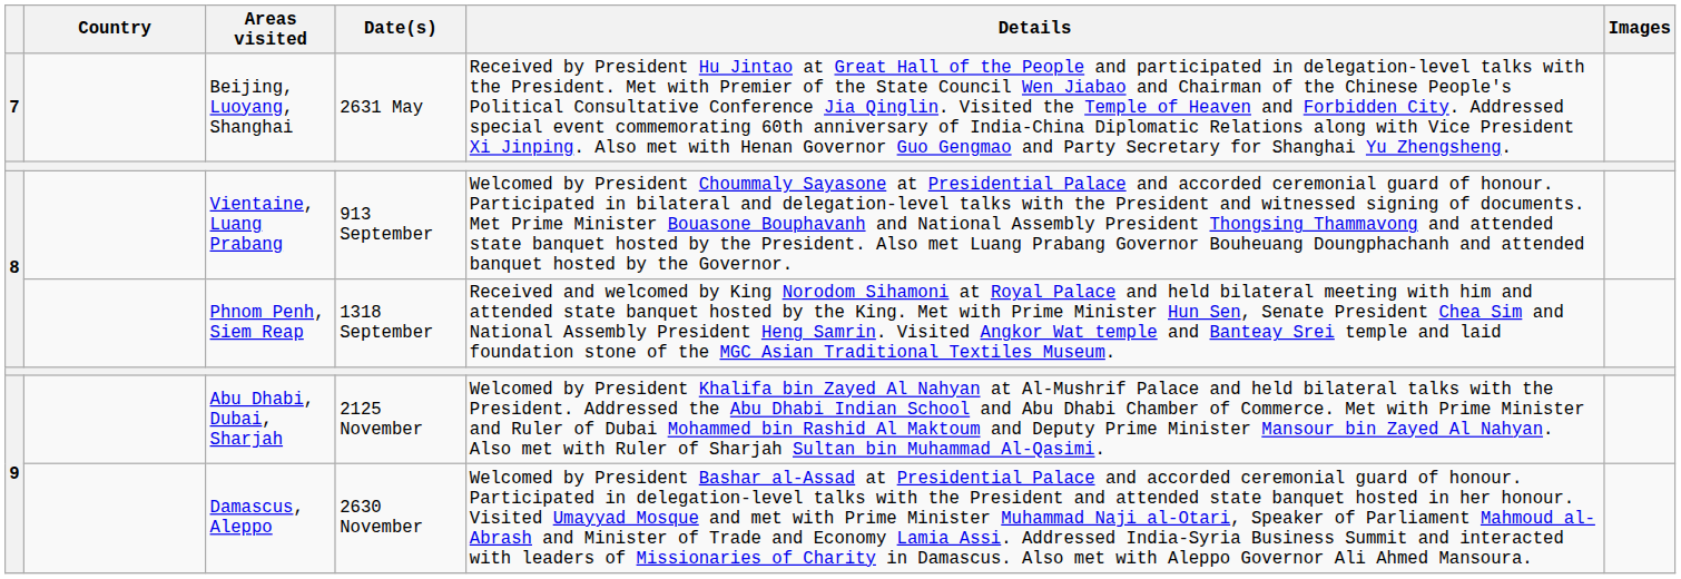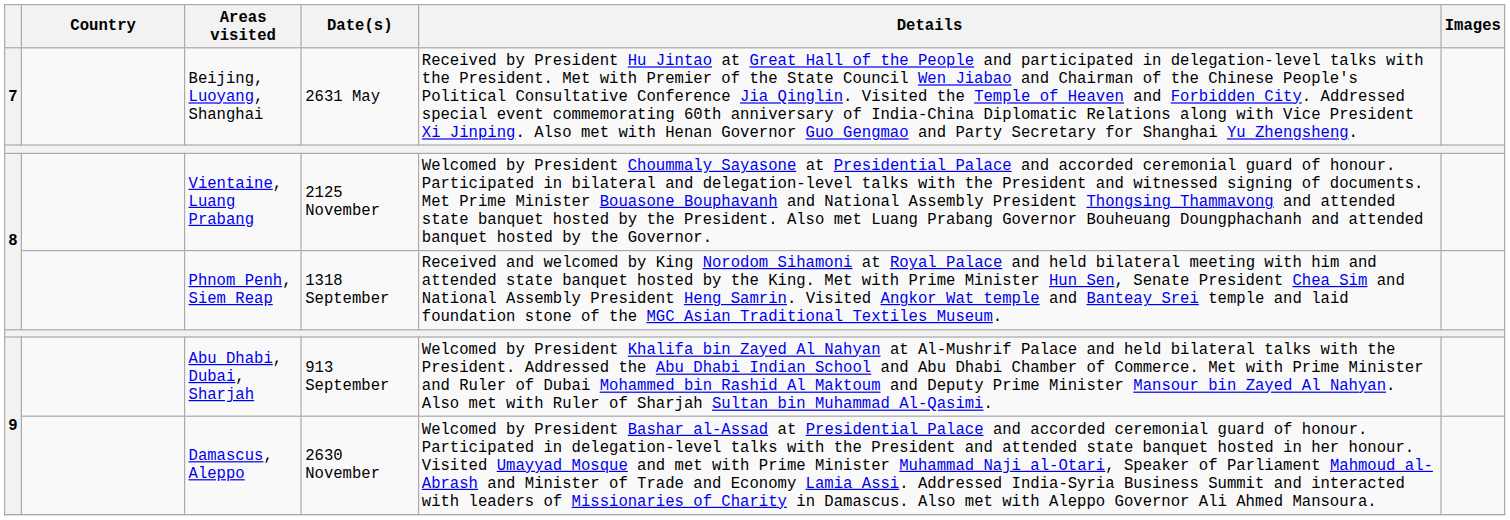Vientaine, Luang Prabang | Date(s): 913 September -> 2125 November
Abu Dhabi, Dubai, Sharjah | Date(s): 2125 November -> 913 September
